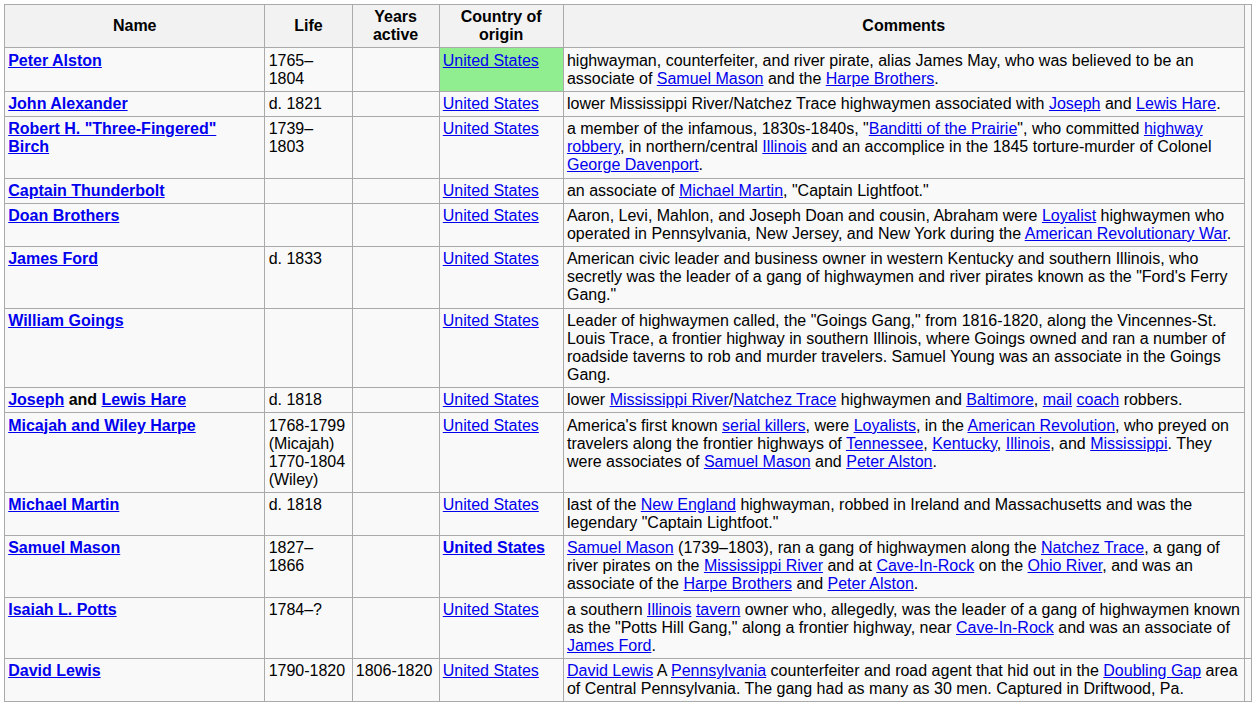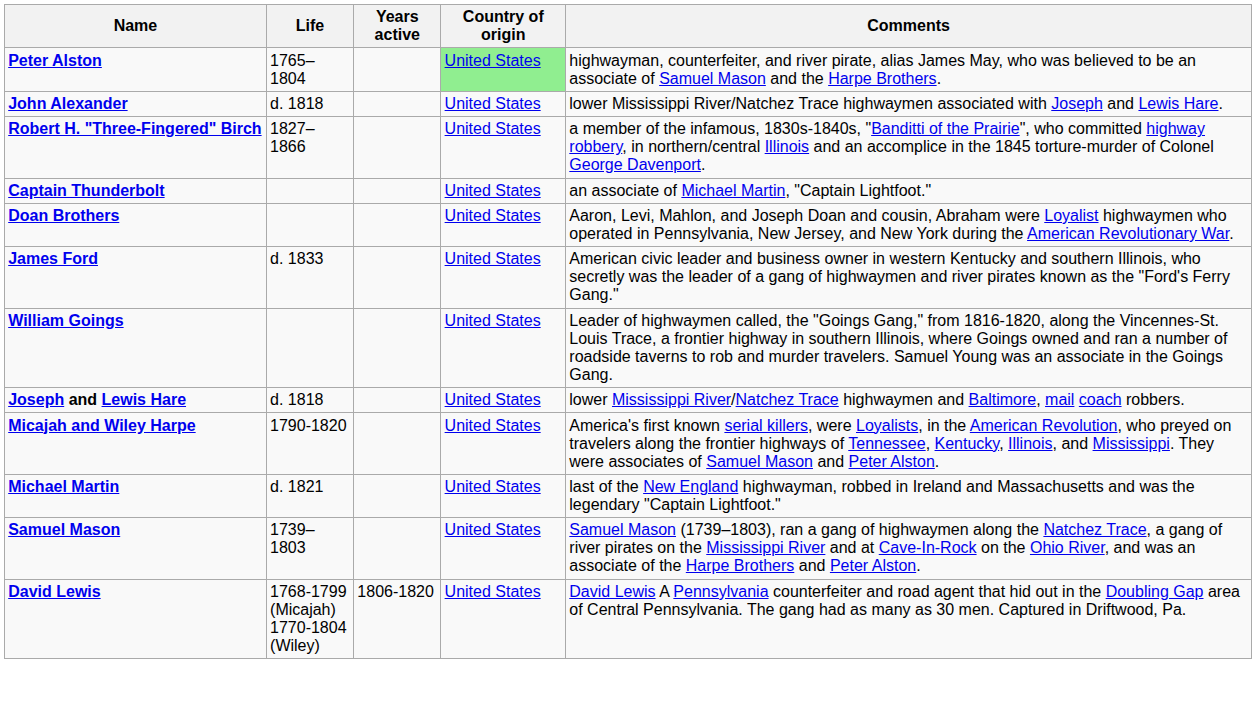John Alexander | Life: d. 1821 -> d. 1818
Robert H. "Three-Fingered" Birch | Life: 1739–1803 -> 1827–1866
Micajah and Wiley Harpe | Life: 1768-1799 (Micajah) 1770-1804 (Wiley) -> 1790-1820
Michael Martin | Life: d. 1818 -> d. 1821
Samuel Mason | Life: 1827–1866 -> 1739–1803
Samuel Mason | Country of origin: bold -> normal
- row: Isaiah L. Potts | 1784–? | United States | a southern Illinois tavern owner who, allegedly, was the leader of a gang of highwaymen known as the "Potts Hill Gang," along a frontier highway, near Cave-In-Rock and was an associate of James Ford.
David Lewis | Life: 1790-1820 -> 1768-1799 (Micajah) 1770-1804 (Wiley)
